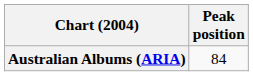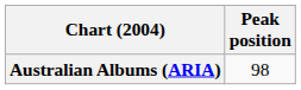Australian Albums (ARIA) | Peak position: 84 -> 98
